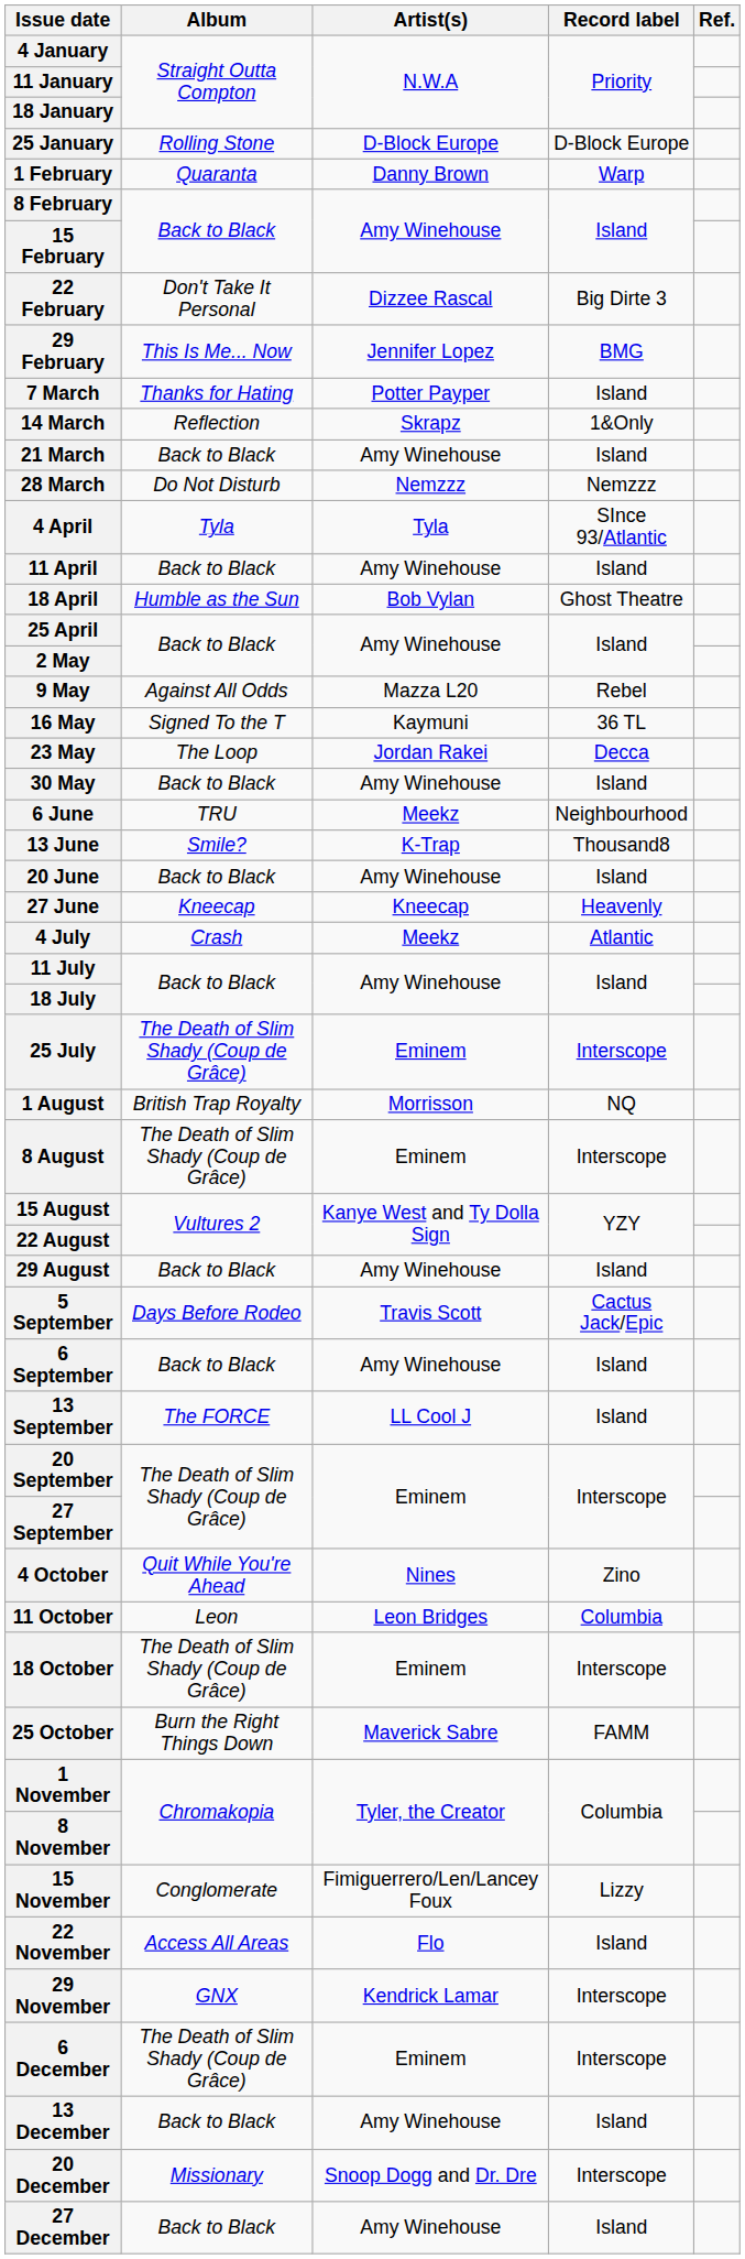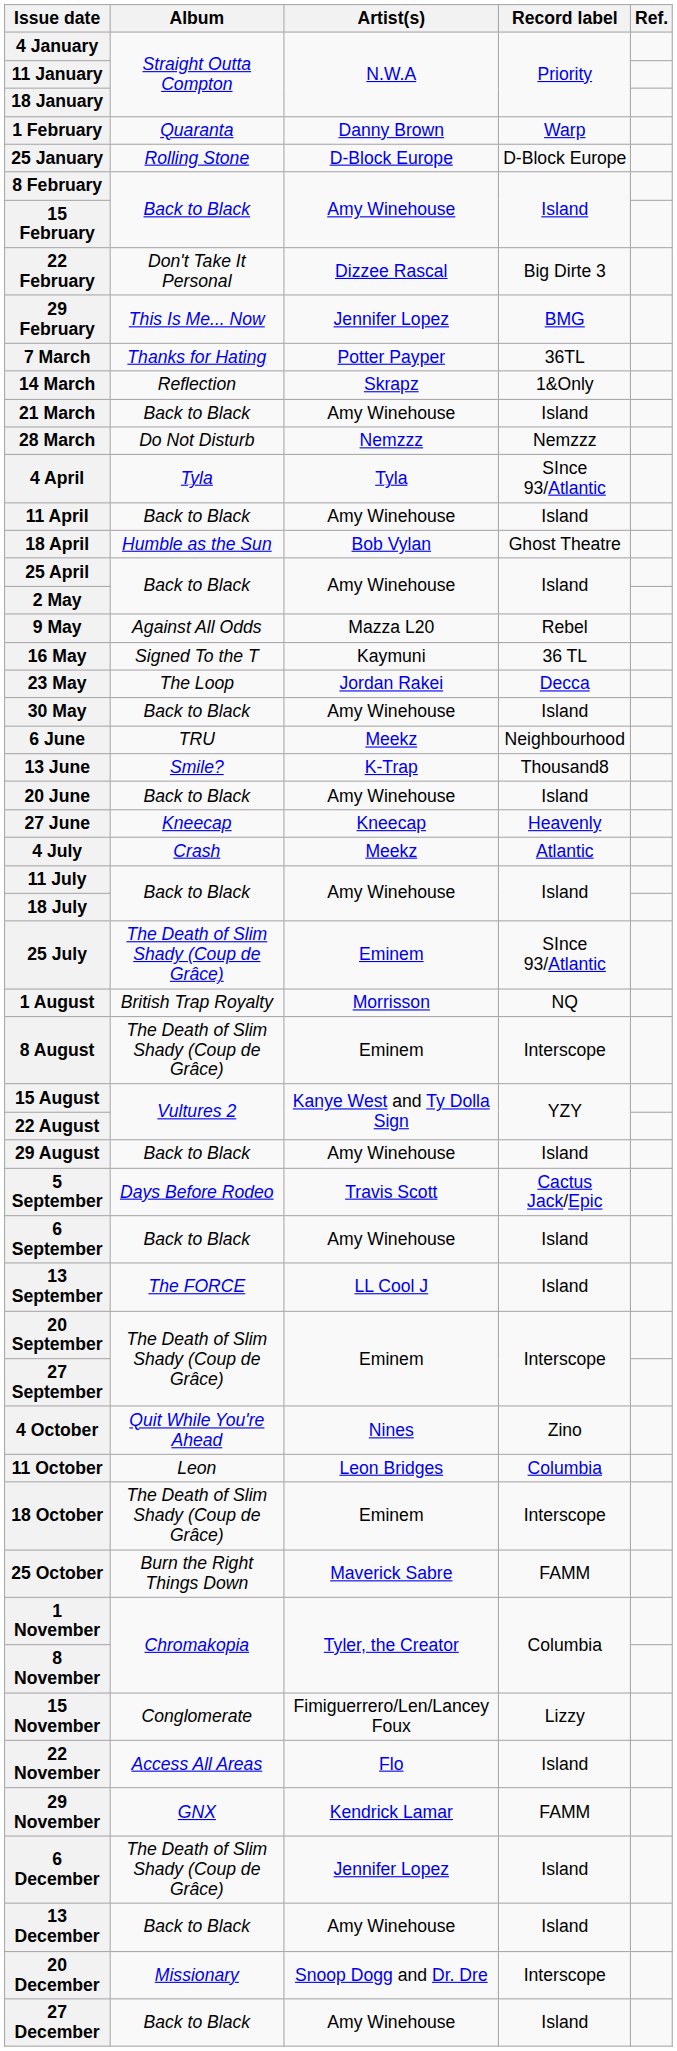rows swapped: 25 January <-> 1 February
7 March | Record label: Island -> 36TL
25 July | Record label: Interscope -> SInce 93/Atlantic
29 November | Record label: Interscope -> FAMM
6 December | Artist(s): Eminem -> Jennifer Lopez
6 December | Record label: Interscope -> Island
